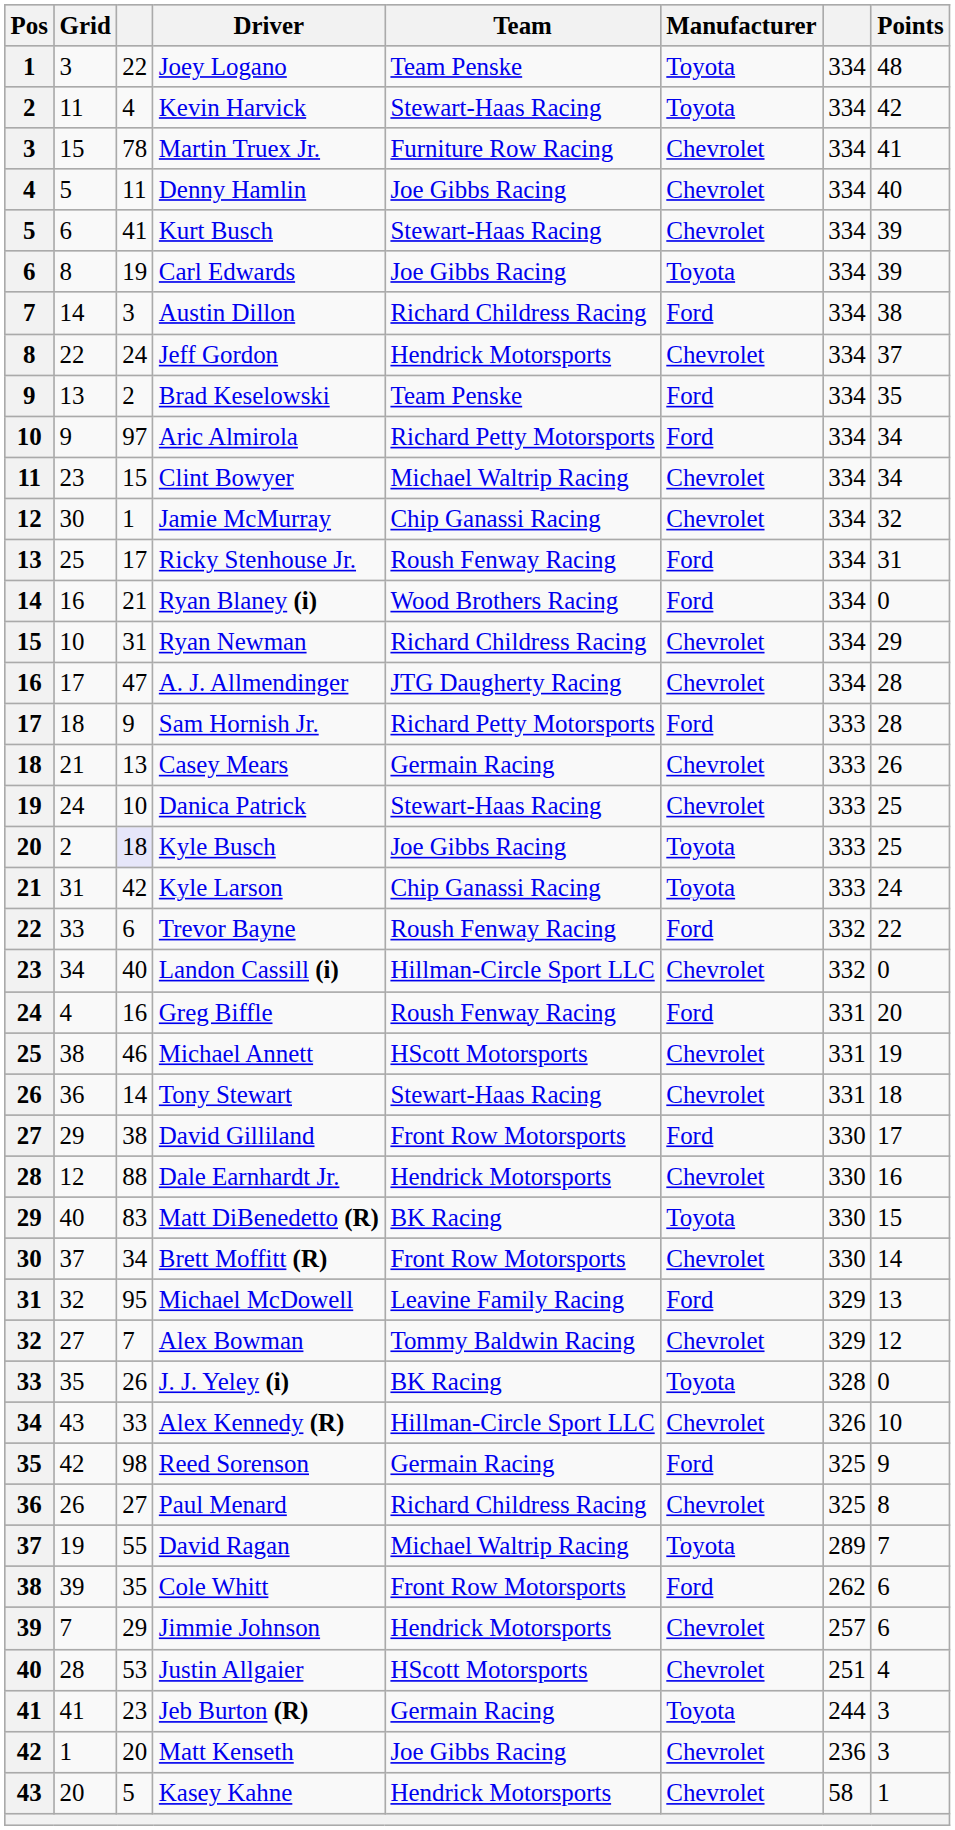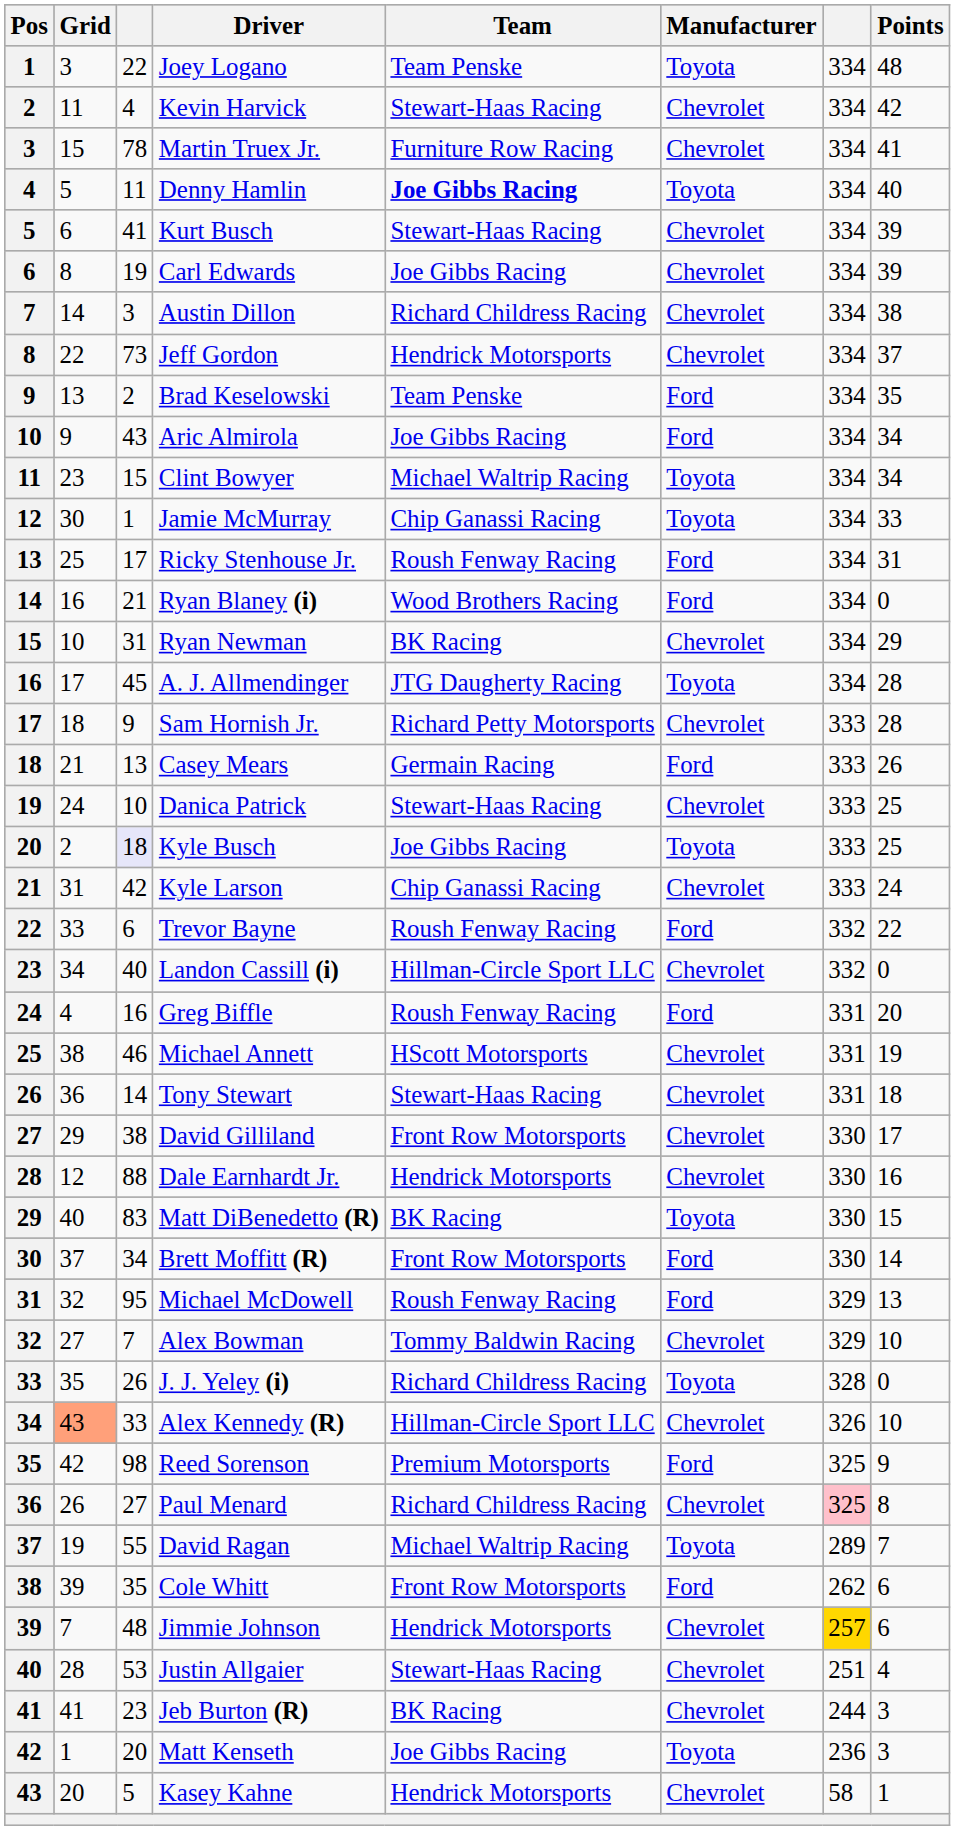Kevin Harvick | Manufacturer: Toyota -> Chevrolet
Denny Hamlin | Team: normal -> bold
Denny Hamlin | Manufacturer: Chevrolet -> Toyota
Carl Edwards | Manufacturer: Toyota -> Chevrolet
Austin Dillon | Manufacturer: Ford -> Chevrolet
Jeff Gordon | column 3: 24 -> 73
Aric Almirola | column 3: 97 -> 43
Aric Almirola | Team: Richard Petty Motorsports -> Joe Gibbs Racing
Clint Bowyer | Manufacturer: Chevrolet -> Toyota
Jamie McMurray | Manufacturer: Chevrolet -> Toyota
Jamie McMurray | Points: 32 -> 33
Ryan Newman | Team: Richard Childress Racing -> BK Racing
A. J. Allmendinger | column 3: 47 -> 45
A. J. Allmendinger | Manufacturer: Chevrolet -> Toyota
Sam Hornish Jr. | Manufacturer: Ford -> Chevrolet
Casey Mears | Manufacturer: Chevrolet -> Ford
Kyle Larson | Manufacturer: Toyota -> Chevrolet
David Gilliland | Manufacturer: Ford -> Chevrolet
Brett Moffitt (R) | Manufacturer: Chevrolet -> Ford
Michael McDowell | Team: Leavine Family Racing -> Roush Fenway Racing
Alex Bowman | Points: 12 -> 10
J. J. Yeley (i) | Team: BK Racing -> Richard Childress Racing
Alex Kennedy (R) | Grid: no background -> lightsalmon background
Reed Sorenson | Team: Germain Racing -> Premium Motorsports
Paul Menard | column 7: no background -> pink background
Jimmie Johnson | column 3: 29 -> 48
Jimmie Johnson | column 7: no background -> gold background
Justin Allgaier | Team: HScott Motorsports -> Stewart-Haas Racing
Jeb Burton (R) | Team: Germain Racing -> BK Racing
Jeb Burton (R) | Manufacturer: Toyota -> Chevrolet
Matt Kenseth | Manufacturer: Chevrolet -> Toyota
